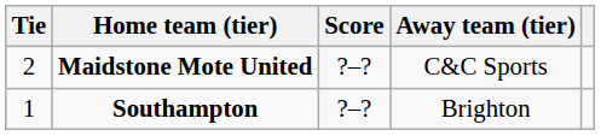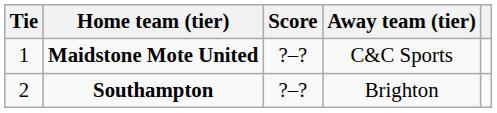Maidstone Mote United | Tie: 2 -> 1
Southampton | Tie: 1 -> 2
